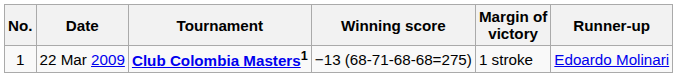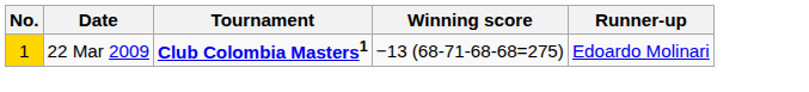- column: Margin of victory | 1 stroke
22 Mar 2009 | No.: no background -> gold background
